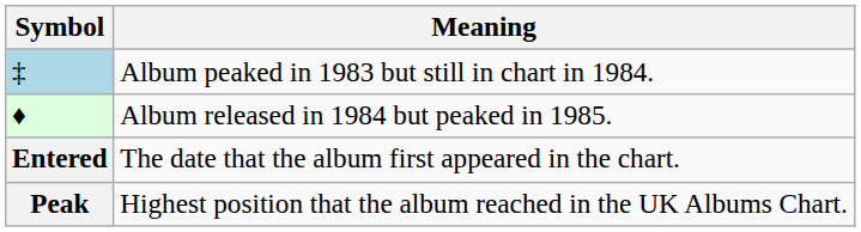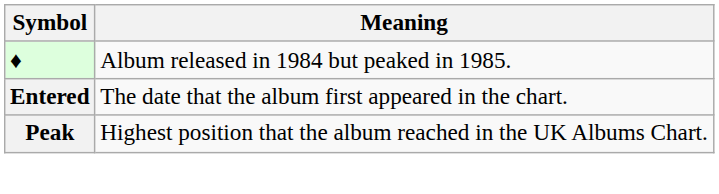- row: ‡ | Album peaked in 1983 but still in chart in 1984.
